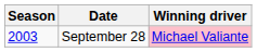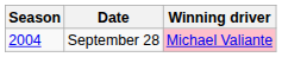September 28 | Season: 2003 -> 2004
